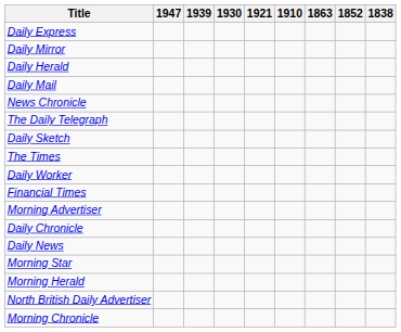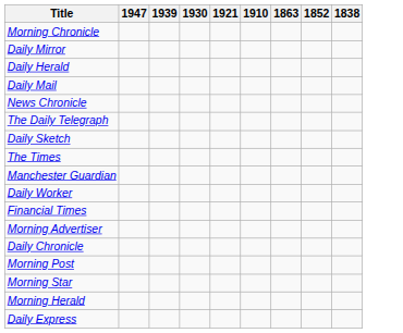rows swapped: Daily Express <-> Morning Chronicle
+ row: Manchester Guardian
- row: Daily News
+ row: Morning Post
- row: North British Daily Advertiser
